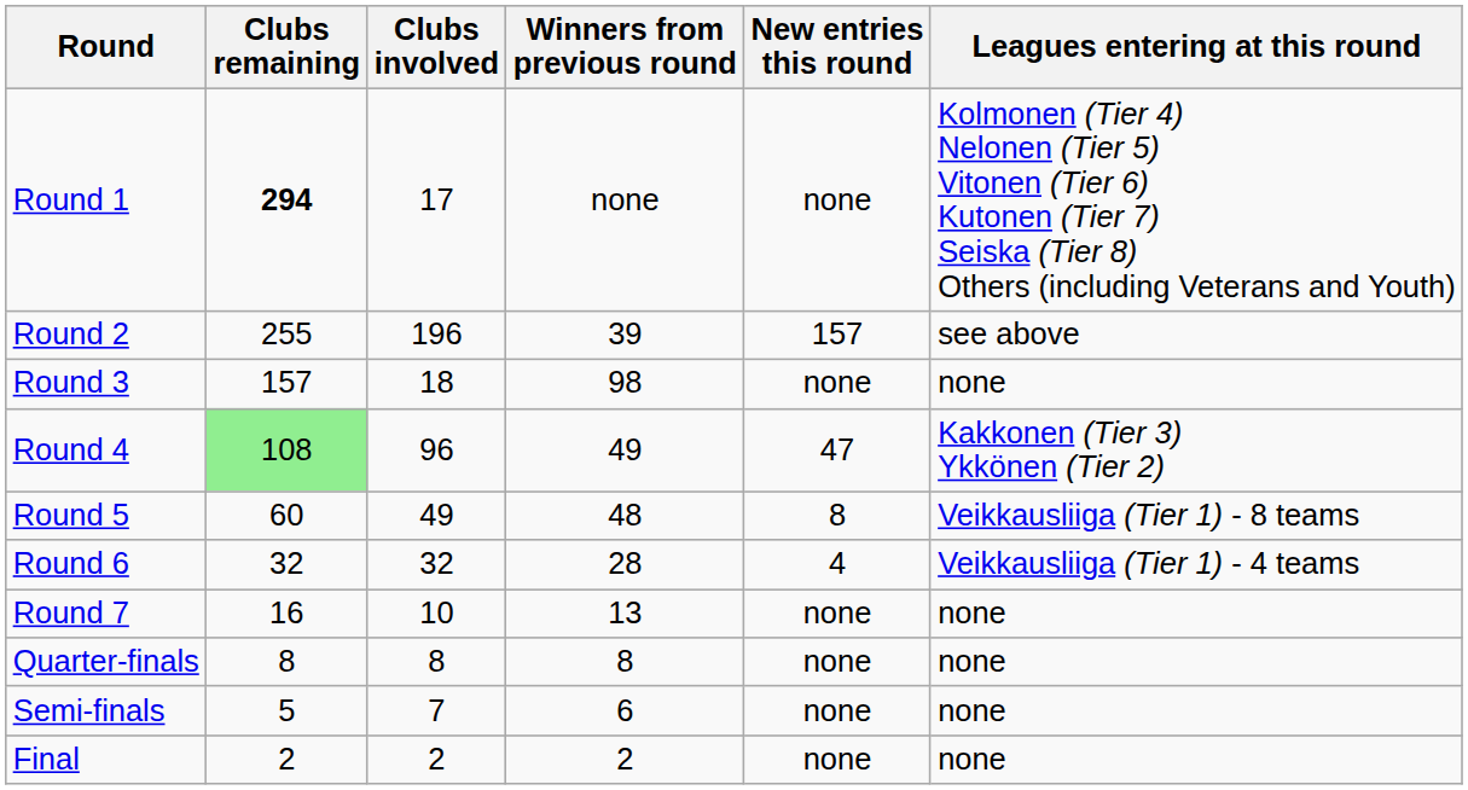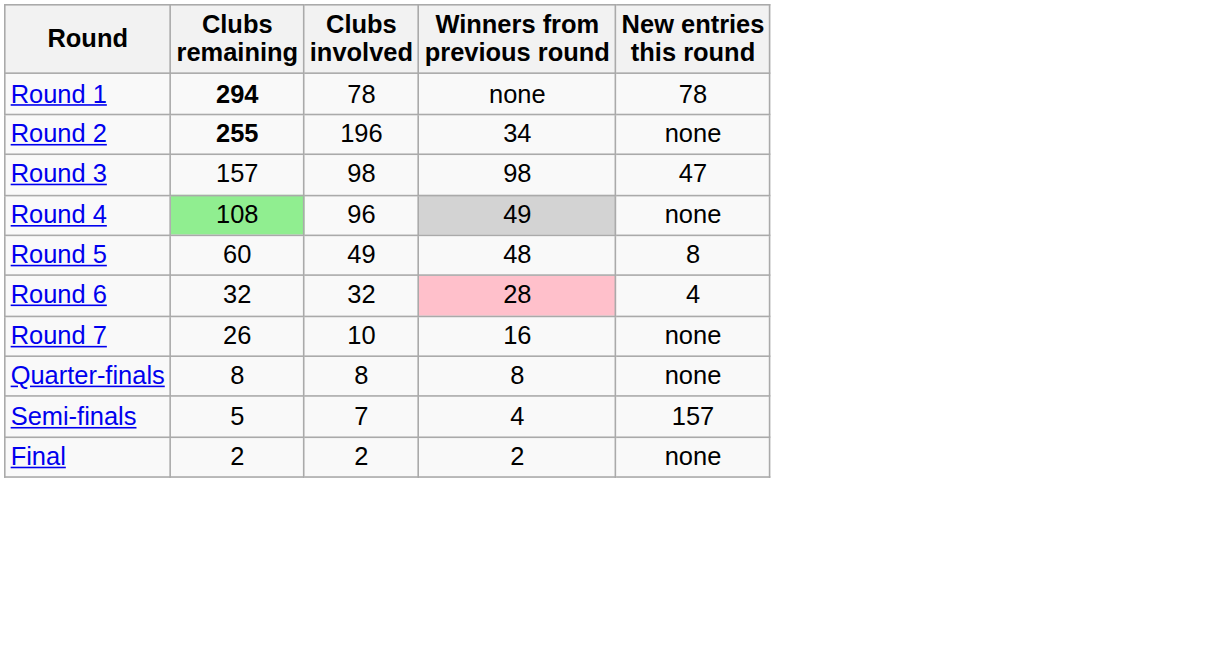- column: Leagues entering at this round | Kolmonen (Tier 4) Nelonen (Tier 5) Vitonen (Tier 6) Kutonen (Tier 7) Seiska (Tier 8) Others (including Veterans and Youth) | see above | none | Kakkonen (Tier 3) Ykkönen (Tier 2) | Veikkausliiga (Tier 1) - 8 teams | Veikkausliiga (Tier 1) - 4 teams | none | none | none | none
Round 1 | Clubs involved: 17 -> 78
Round 1 | New entries this round: none -> 78
Round 2 | Clubs remaining: normal -> bold
Round 2 | Winners from previous round: 39 -> 34
Round 2 | New entries this round: 157 -> none
Round 3 | Clubs involved: 18 -> 98
Round 3 | New entries this round: none -> 47
Round 4 | Winners from previous round: no background -> lightgrey background
Round 4 | New entries this round: 47 -> none
Round 6 | Winners from previous round: no background -> pink background
Round 7 | Clubs remaining: 16 -> 26
Round 7 | Winners from previous round: 13 -> 16
Semi-finals | Winners from previous round: 6 -> 4
Semi-finals | New entries this round: none -> 157
